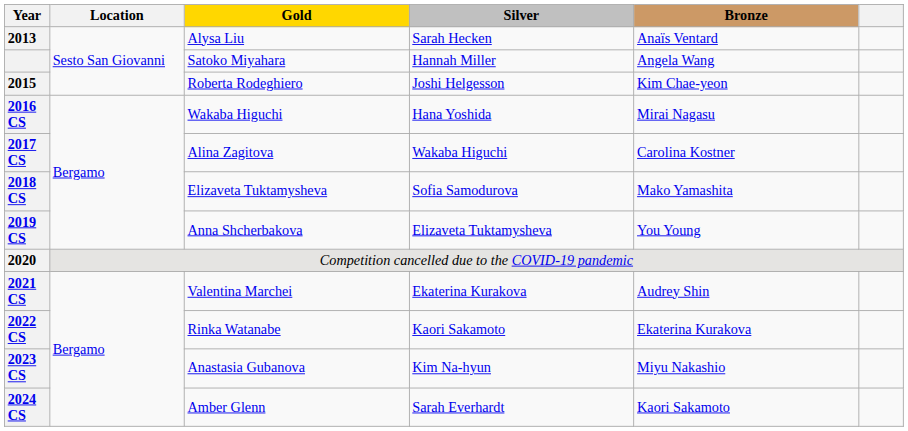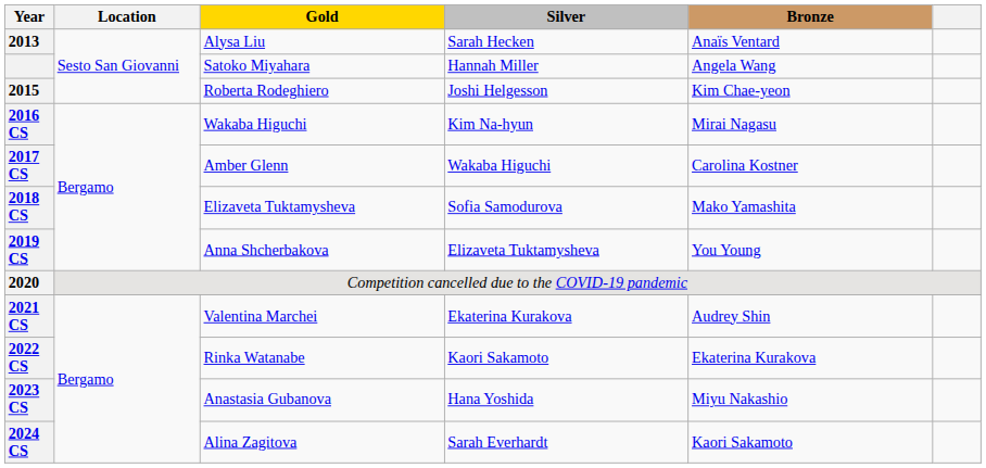2016 CS | Silver: Hana Yoshida -> Kim Na-hyun
2017 CS | Gold: Alina Zagitova -> Amber Glenn
2023 CS | Silver: Kim Na-hyun -> Hana Yoshida
2024 CS | Gold: Amber Glenn -> Alina Zagitova
